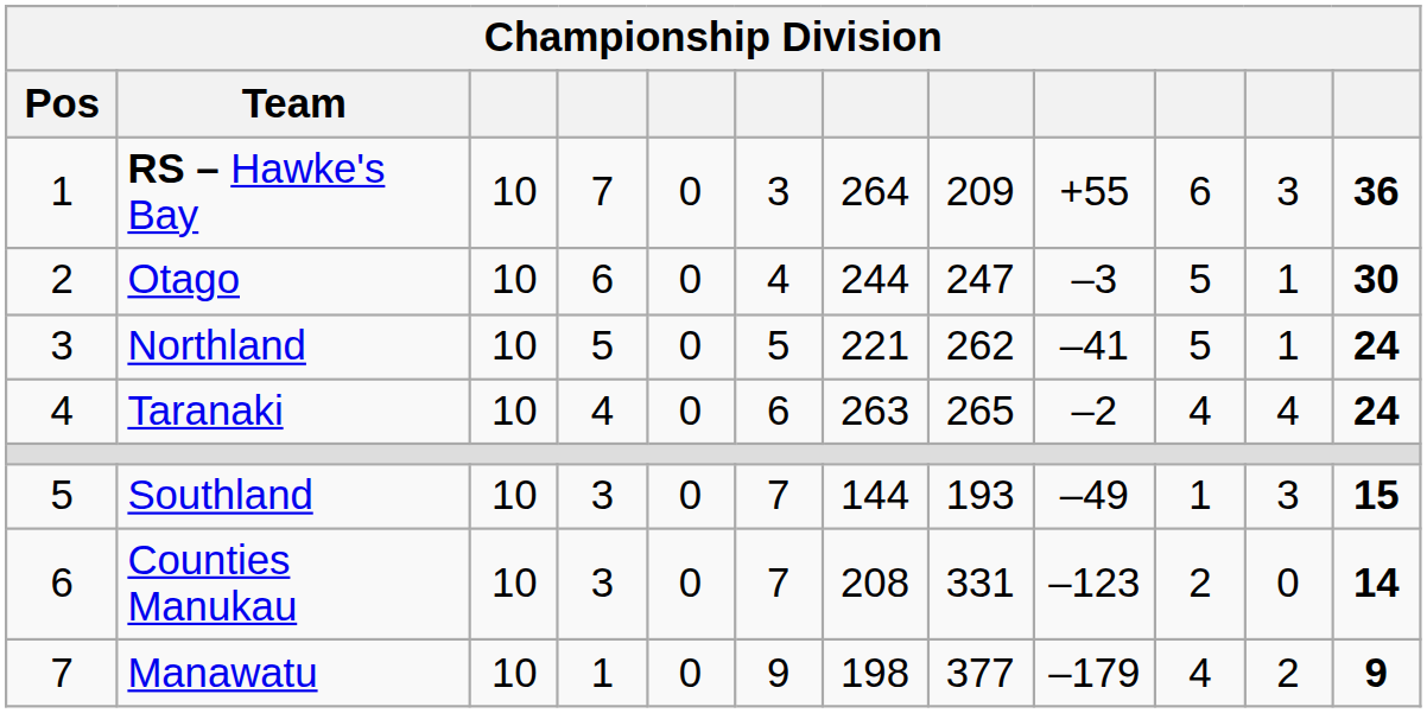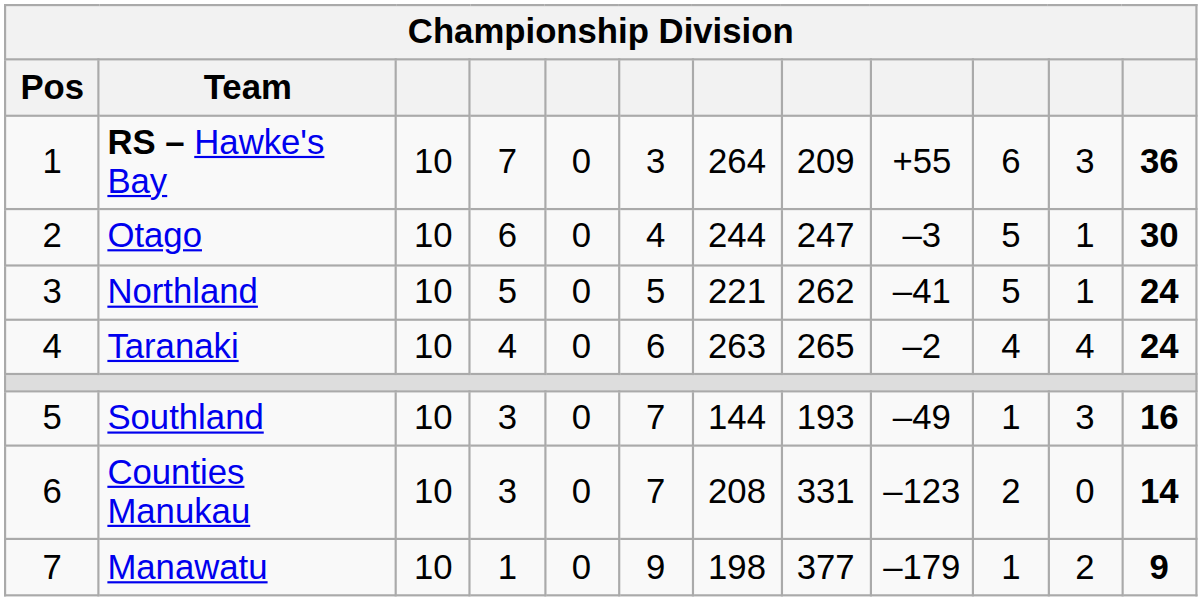Southland | column 12: 15 -> 16
Manawatu | column 10: 4 -> 1
